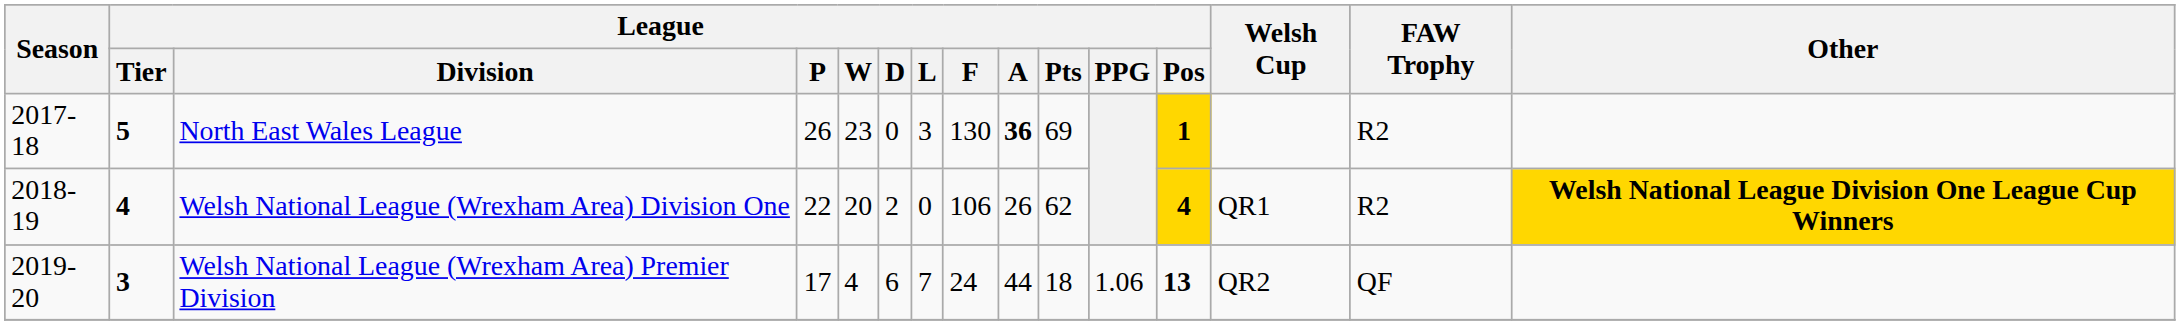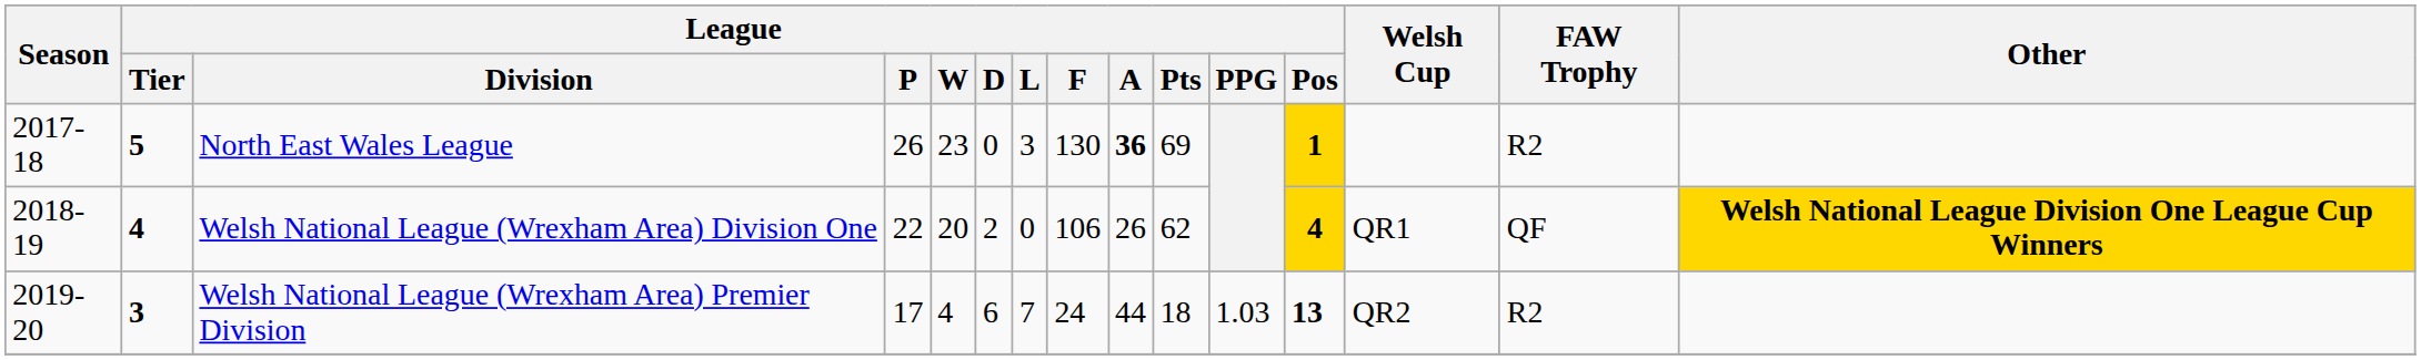Welsh National League (Wrexham Area) Division One | FAW Trophy: R2 -> QF
Welsh National League (Wrexham Area) Premier Division | League / PPG: 1.06 -> 1.03
Welsh National League (Wrexham Area) Premier Division | FAW Trophy: QF -> R2
